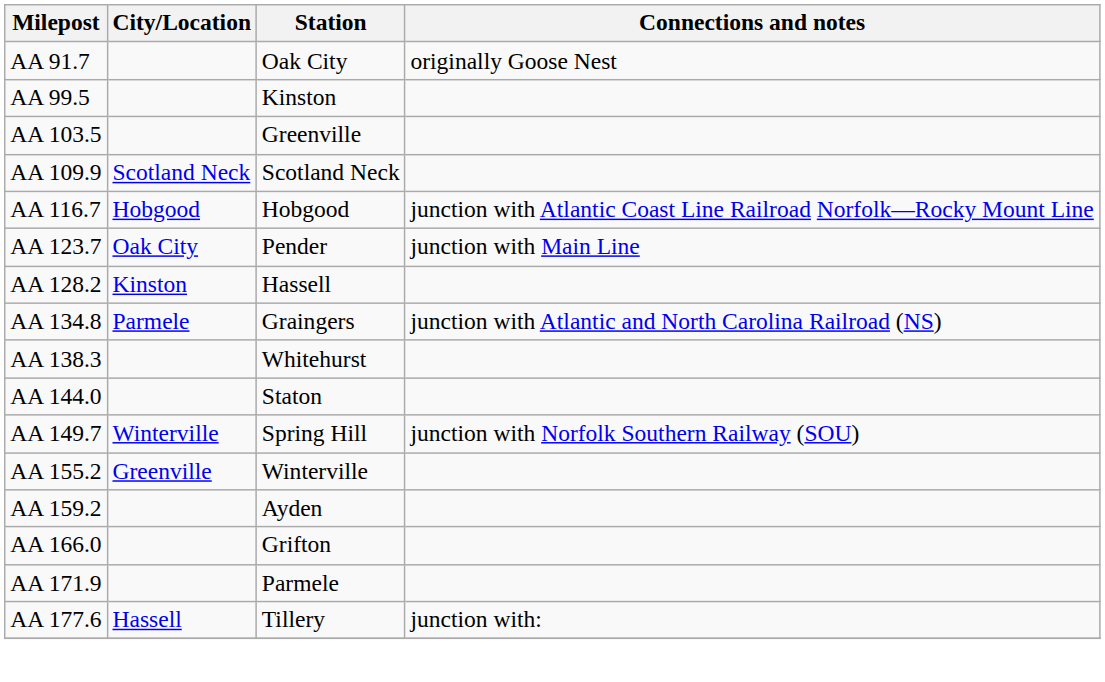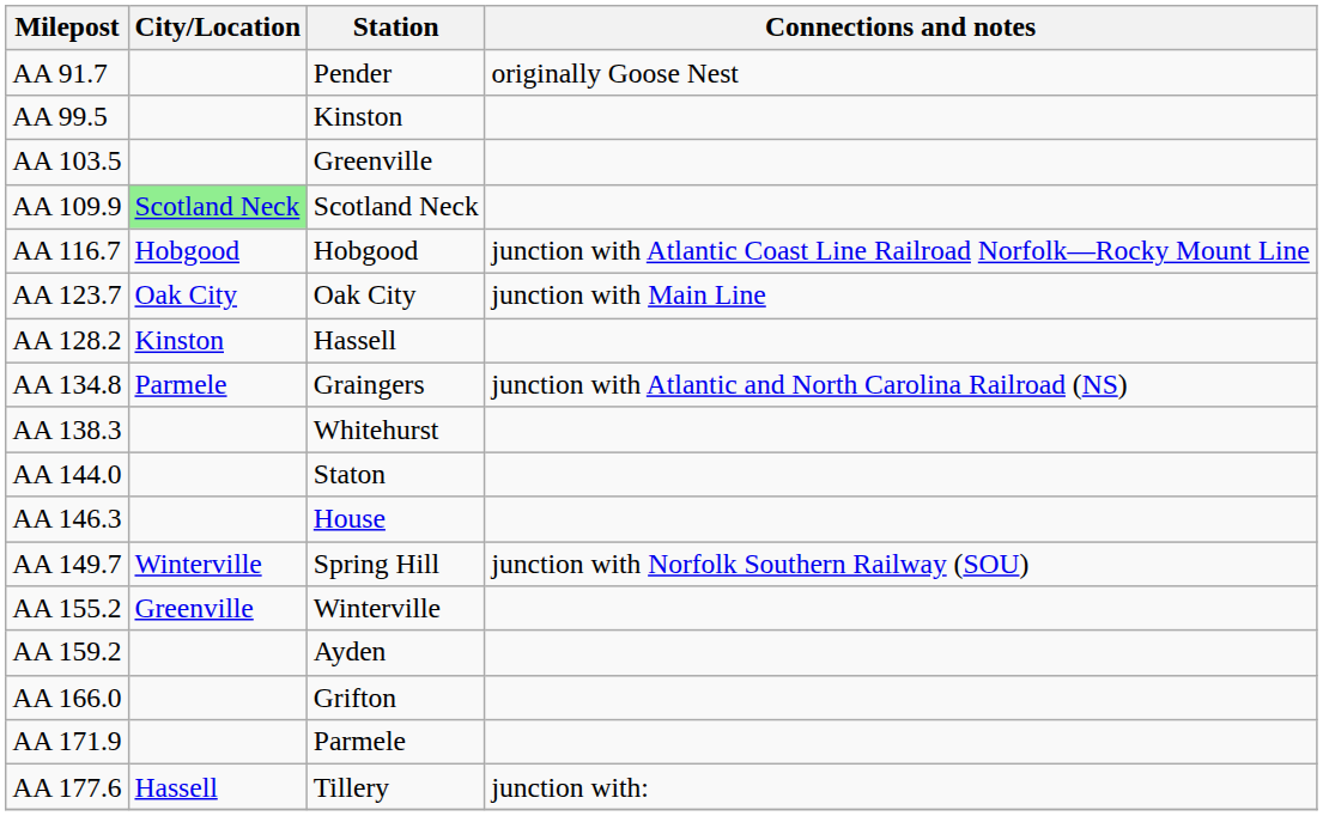AA 91.7 | Station: Oak City -> Pender
AA 109.9 | City/Location: no background -> lightgreen background
AA 123.7 | Station: Pender -> Oak City
+ row: AA 146.3 | House
